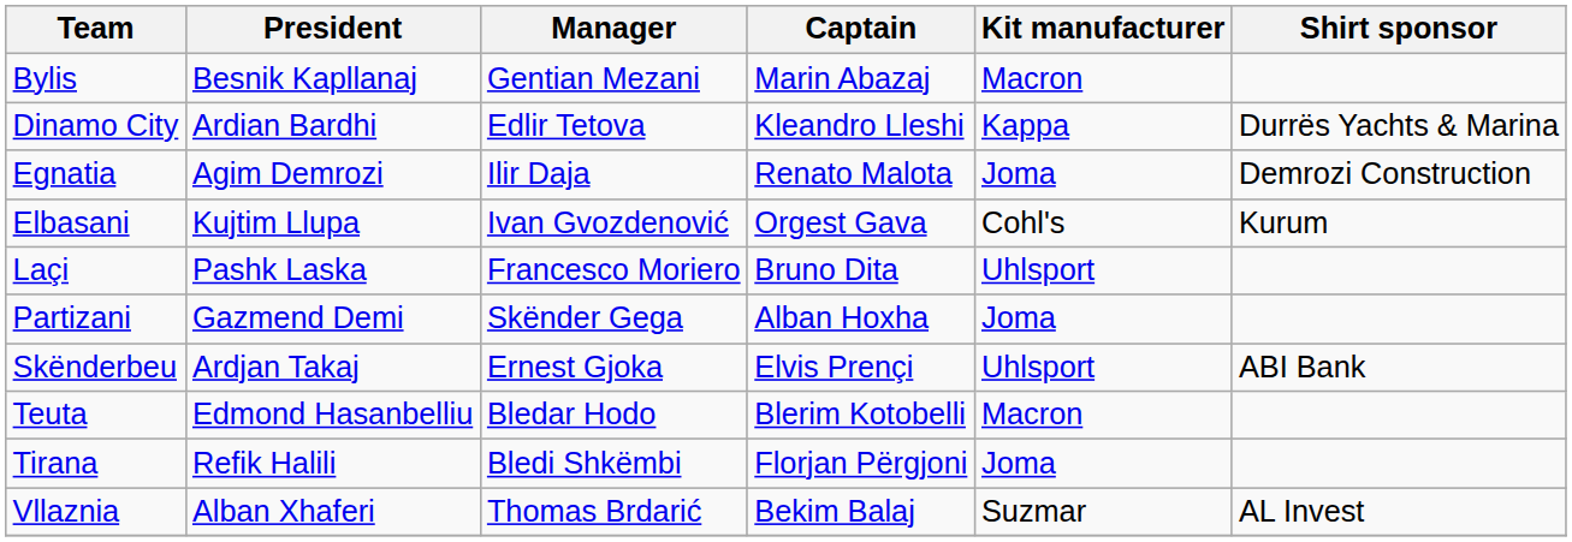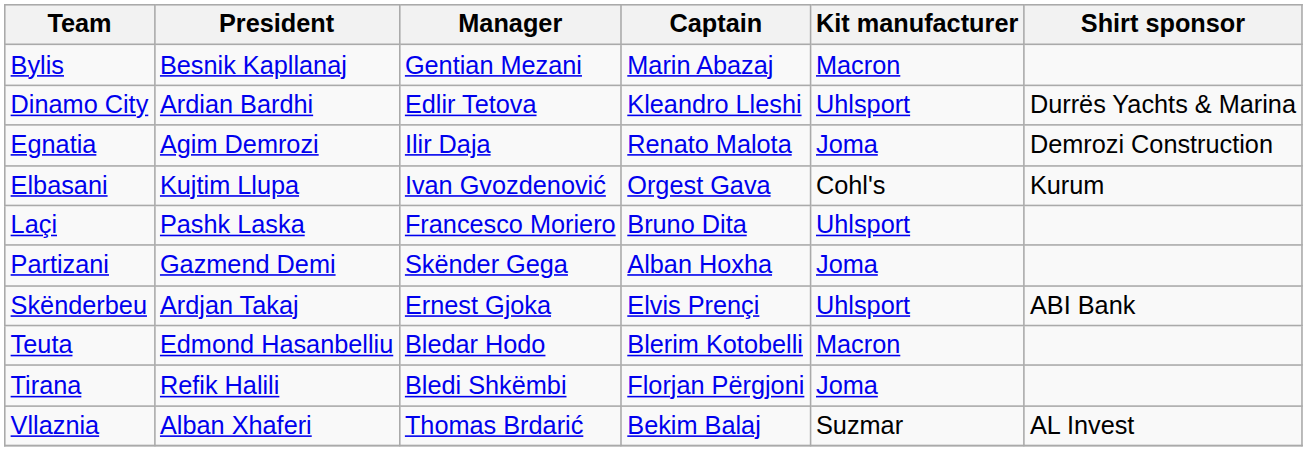Dinamo City | Kit manufacturer: Kappa -> Uhlsport
